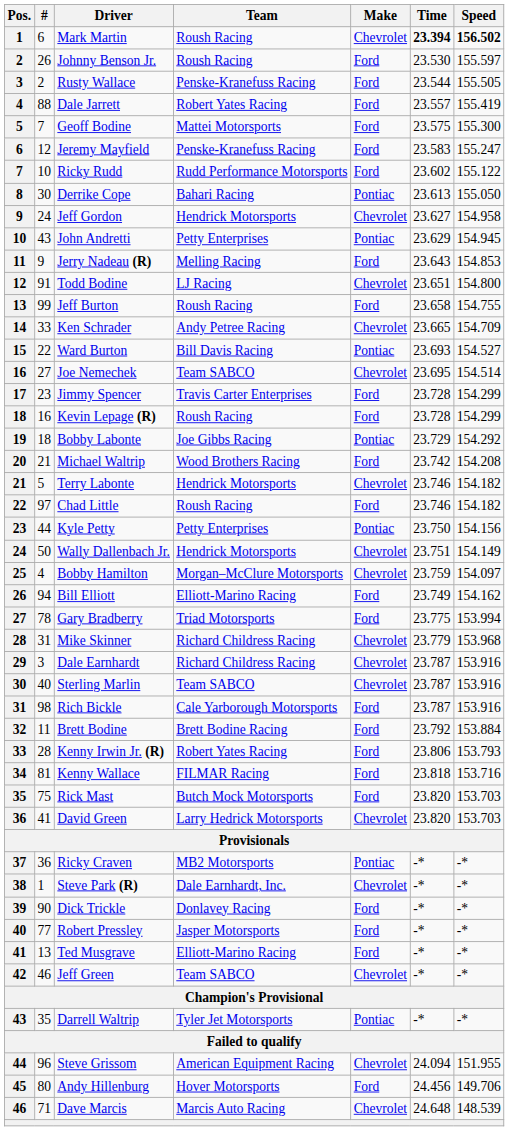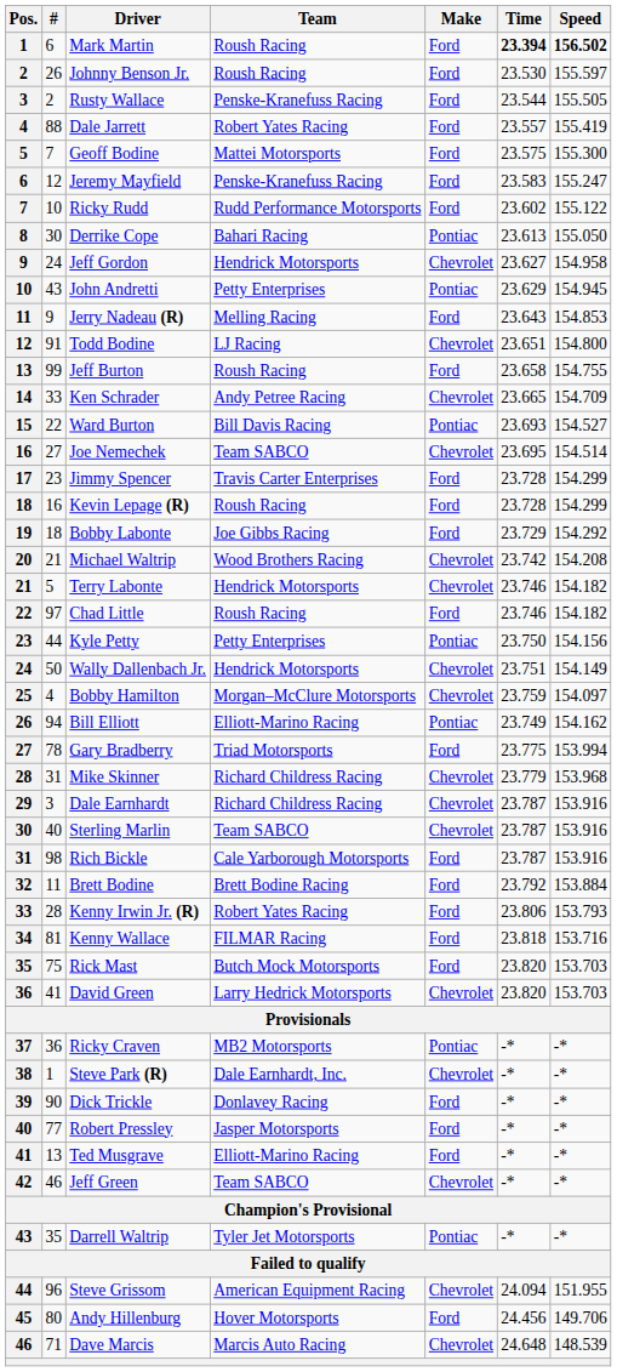Mark Martin | Make: Chevrolet -> Ford
Bobby Labonte | Make: Pontiac -> Ford
Michael Waltrip | Make: Ford -> Chevrolet
Bill Elliott | Make: Ford -> Pontiac
